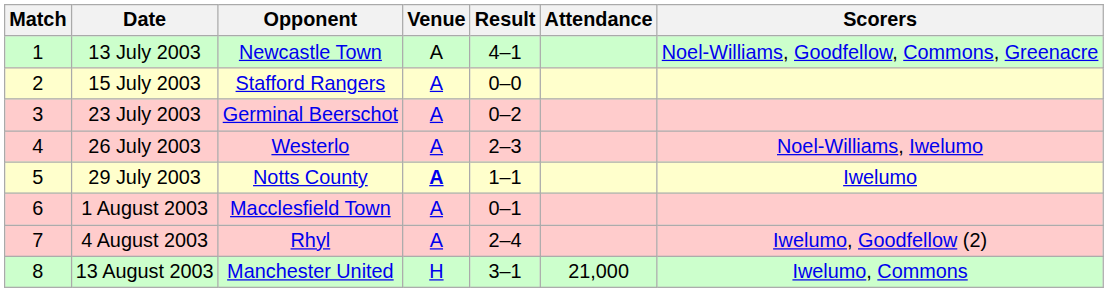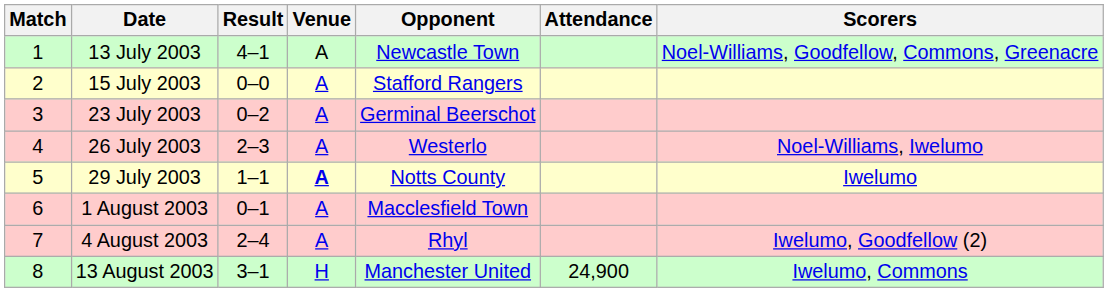columns swapped: Opponent <-> Result
13 August 2003 | Attendance: 21,000 -> 24,900
